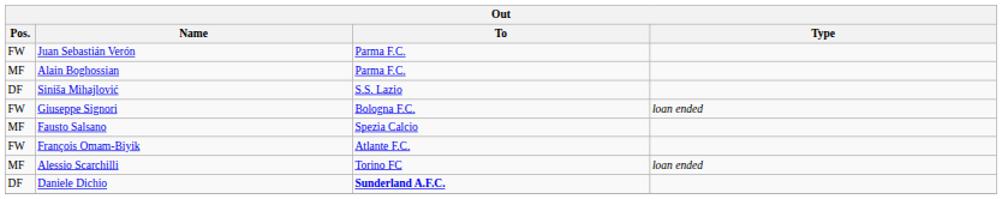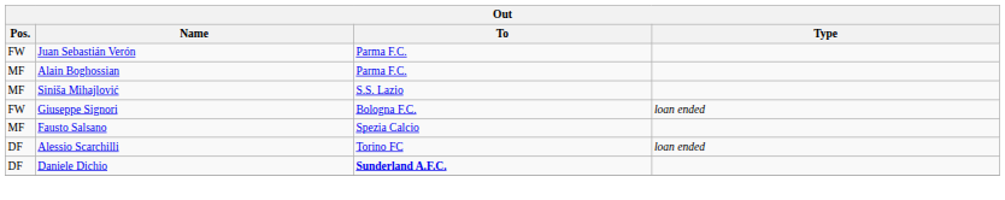Siniša Mihajlović | Pos.: DF -> MF
- row: FW | François Omam-Biyik | Atlante F.C.
Alessio Scarchilli | Pos.: MF -> DF
